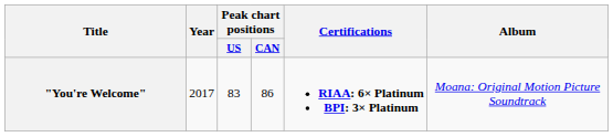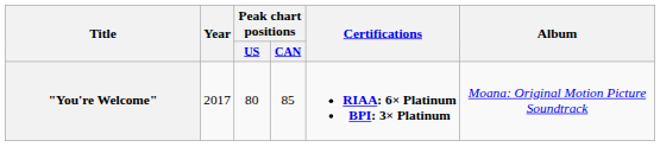"You're Welcome" | Peak chart positions / US: 83 -> 80
"You're Welcome" | Peak chart positions / CAN: 86 -> 85
